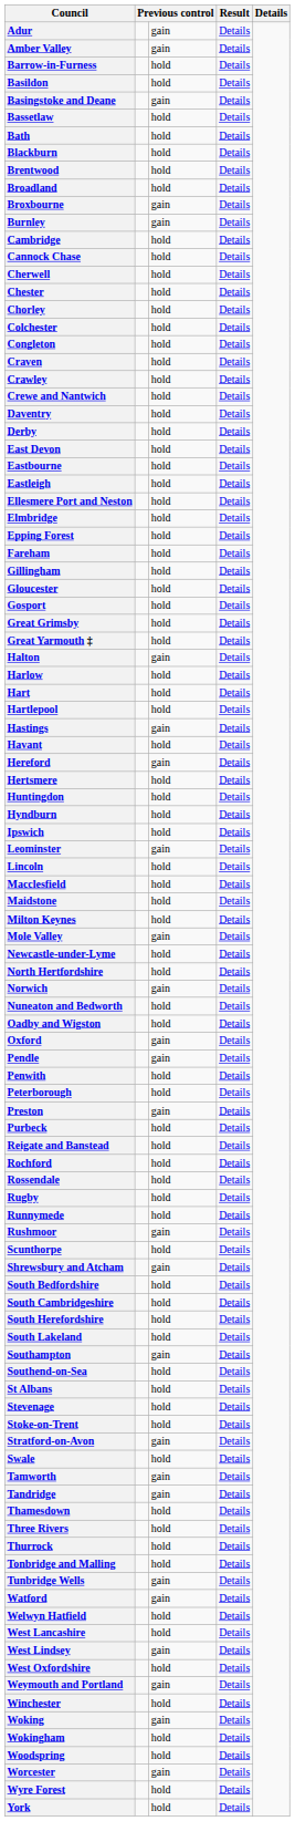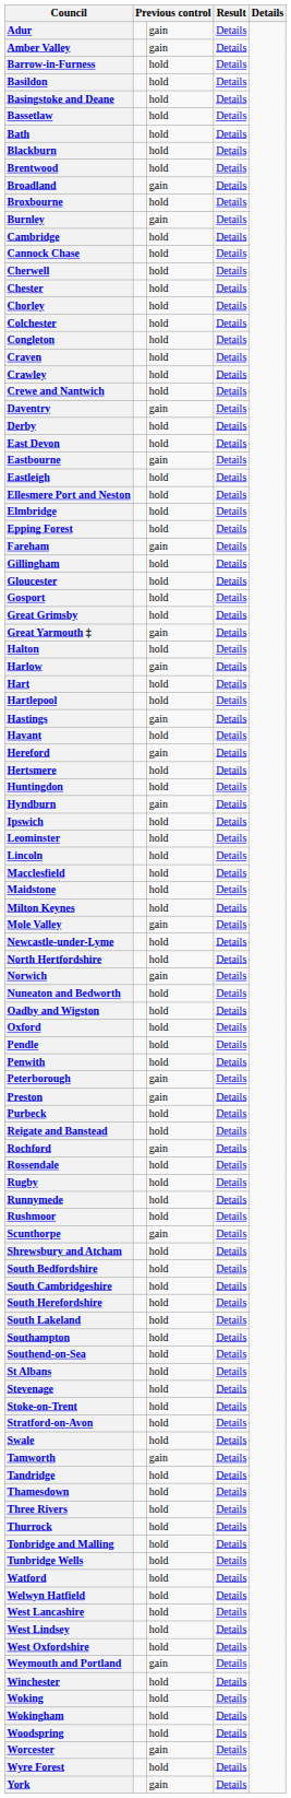Basingstoke and Deane | column 3: gain -> hold
Broadland | column 3: hold -> gain
Broxbourne | column 3: gain -> hold
Daventry | column 3: hold -> gain
Eastbourne | column 3: hold -> gain
Fareham | column 3: hold -> gain
Great Yarmouth ‡ | column 3: hold -> gain
Halton | column 3: gain -> hold
Harlow | column 3: hold -> gain
Hyndburn | column 3: hold -> gain
Leominster | column 3: gain -> hold
Oxford | column 3: gain -> hold
Pendle | column 3: gain -> hold
Peterborough | column 3: hold -> gain
Rochford | column 3: hold -> gain
Rushmoor | column 3: gain -> hold
Scunthorpe | column 3: hold -> gain
Shrewsbury and Atcham | column 3: gain -> hold
Southampton | column 3: gain -> hold
Stratford-on-Avon | column 3: gain -> hold
Tandridge | column 3: gain -> hold
Tunbridge Wells | column 3: gain -> hold
Watford | column 3: gain -> hold
West Lindsey | column 3: gain -> hold
Woking | column 3: gain -> hold
York | column 3: hold -> gain
